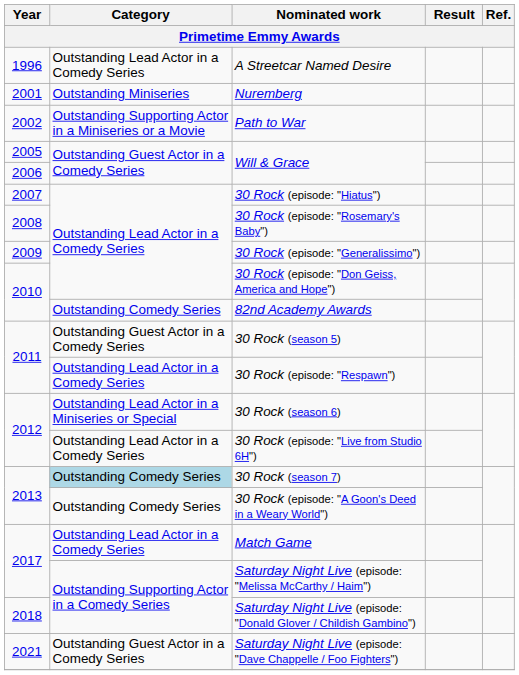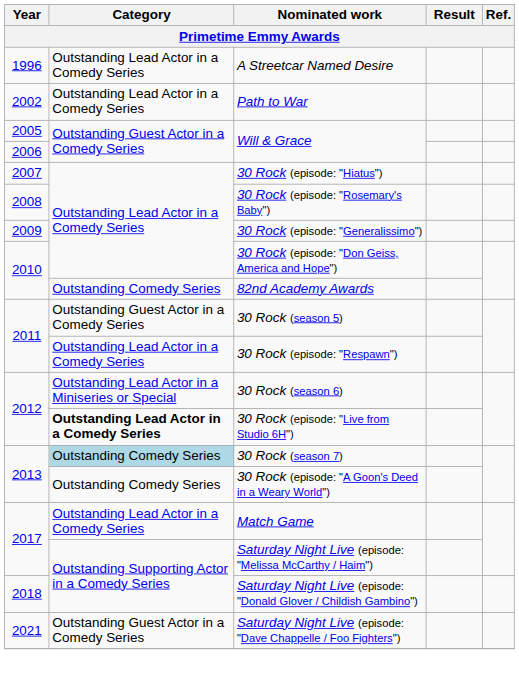- row: 2001 | Outstanding Miniseries | Nuremberg
Path to War | Category: Outstanding Supporting Actor in a Miniseries or a Movie -> Outstanding Lead Actor in a Comedy Series
30 Rock (episode: "Live from Studio 6H") | Category: normal -> bold
